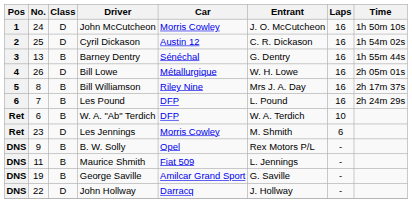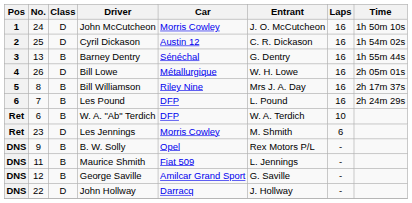George Saville | No.: 19 -> 12
